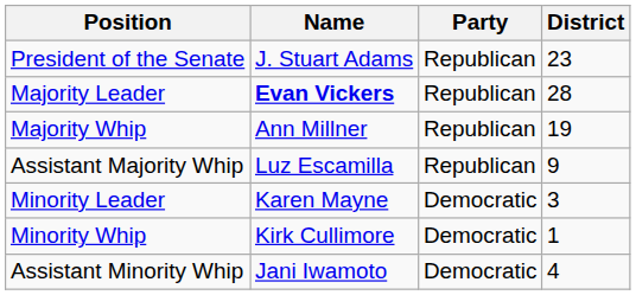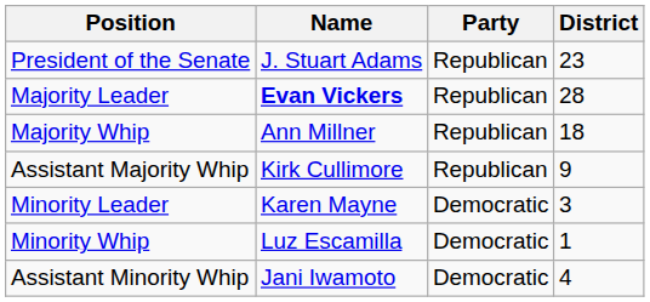Majority Whip | District: 19 -> 18
Assistant Majority Whip | Name: Luz Escamilla -> Kirk Cullimore
Minority Whip | Name: Kirk Cullimore -> Luz Escamilla
